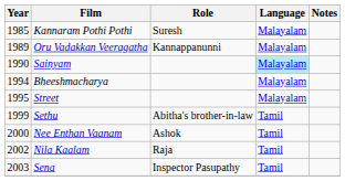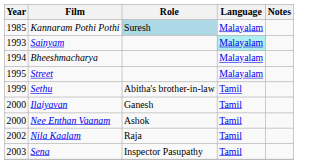Kannaram Pothi Pothi | Role: no background -> lightblue background
- row: 1989 | Oru Vadakkan Veeragatha | Kannappanunni | Malayalam
Sainyam | Year: 1990 -> 1993
+ row: 2000 | Ilaiyavan | Ganesh | Tamil
